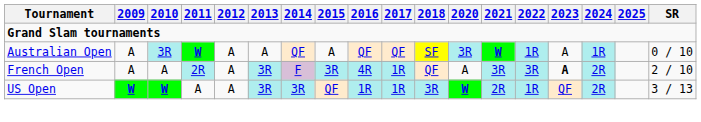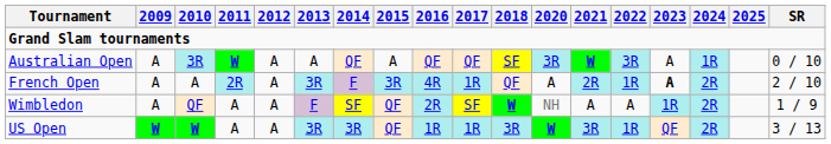Australian Open | 2022: 1R -> 3R
French Open | 2021: 3R -> 2R
French Open | 2022: 3R -> 1R
+ row: Wimbledon | A | QF | A | A | F | SF | QF | 2R | SF | W | NH | A | A | 1R | 2R | 1 / 9
US Open | 2021: 2R -> 3R
